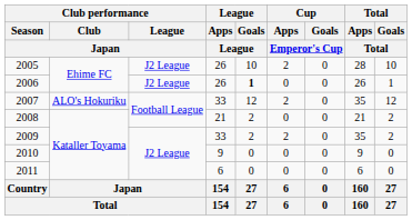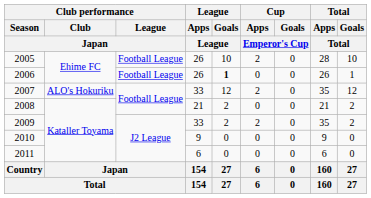2005 | Club performance / League / Japan: J2 League -> Football League
2006 | Club performance / League / Japan: J2 League -> Football League
